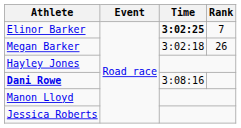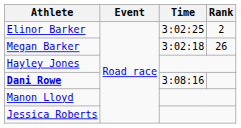Elinor Barker | Time: bold -> normal
Elinor Barker | Rank: 7 -> 2
